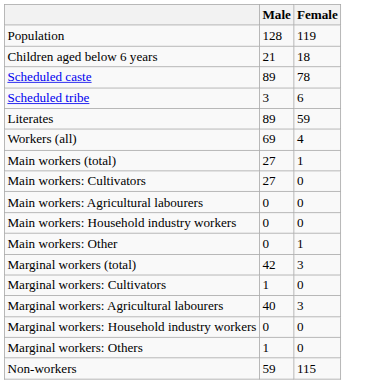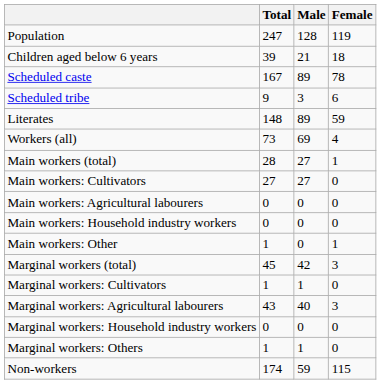+ column: Total | 247 | 39 | 167 | 9 | 148 | 73 | 28 | 27 | 0 | 0 | 1 | 45 | 1 | 43 | 0 | 1 | 174
